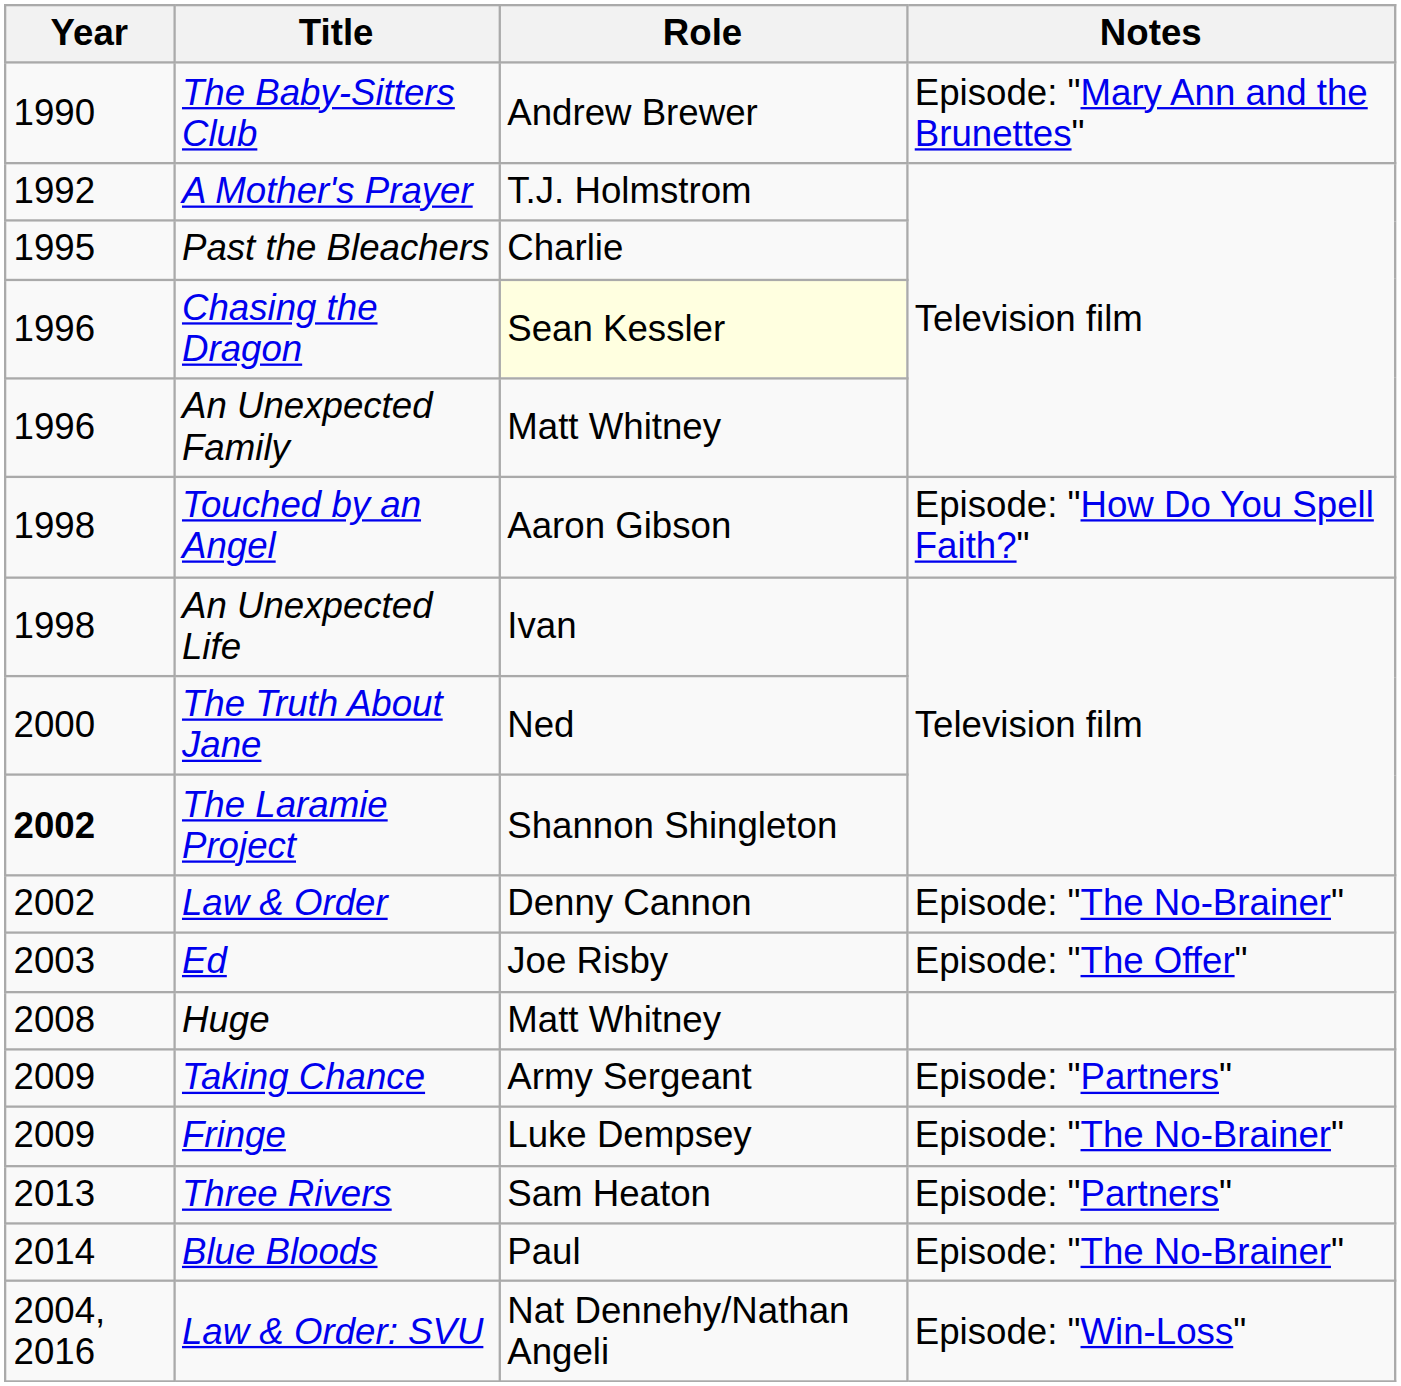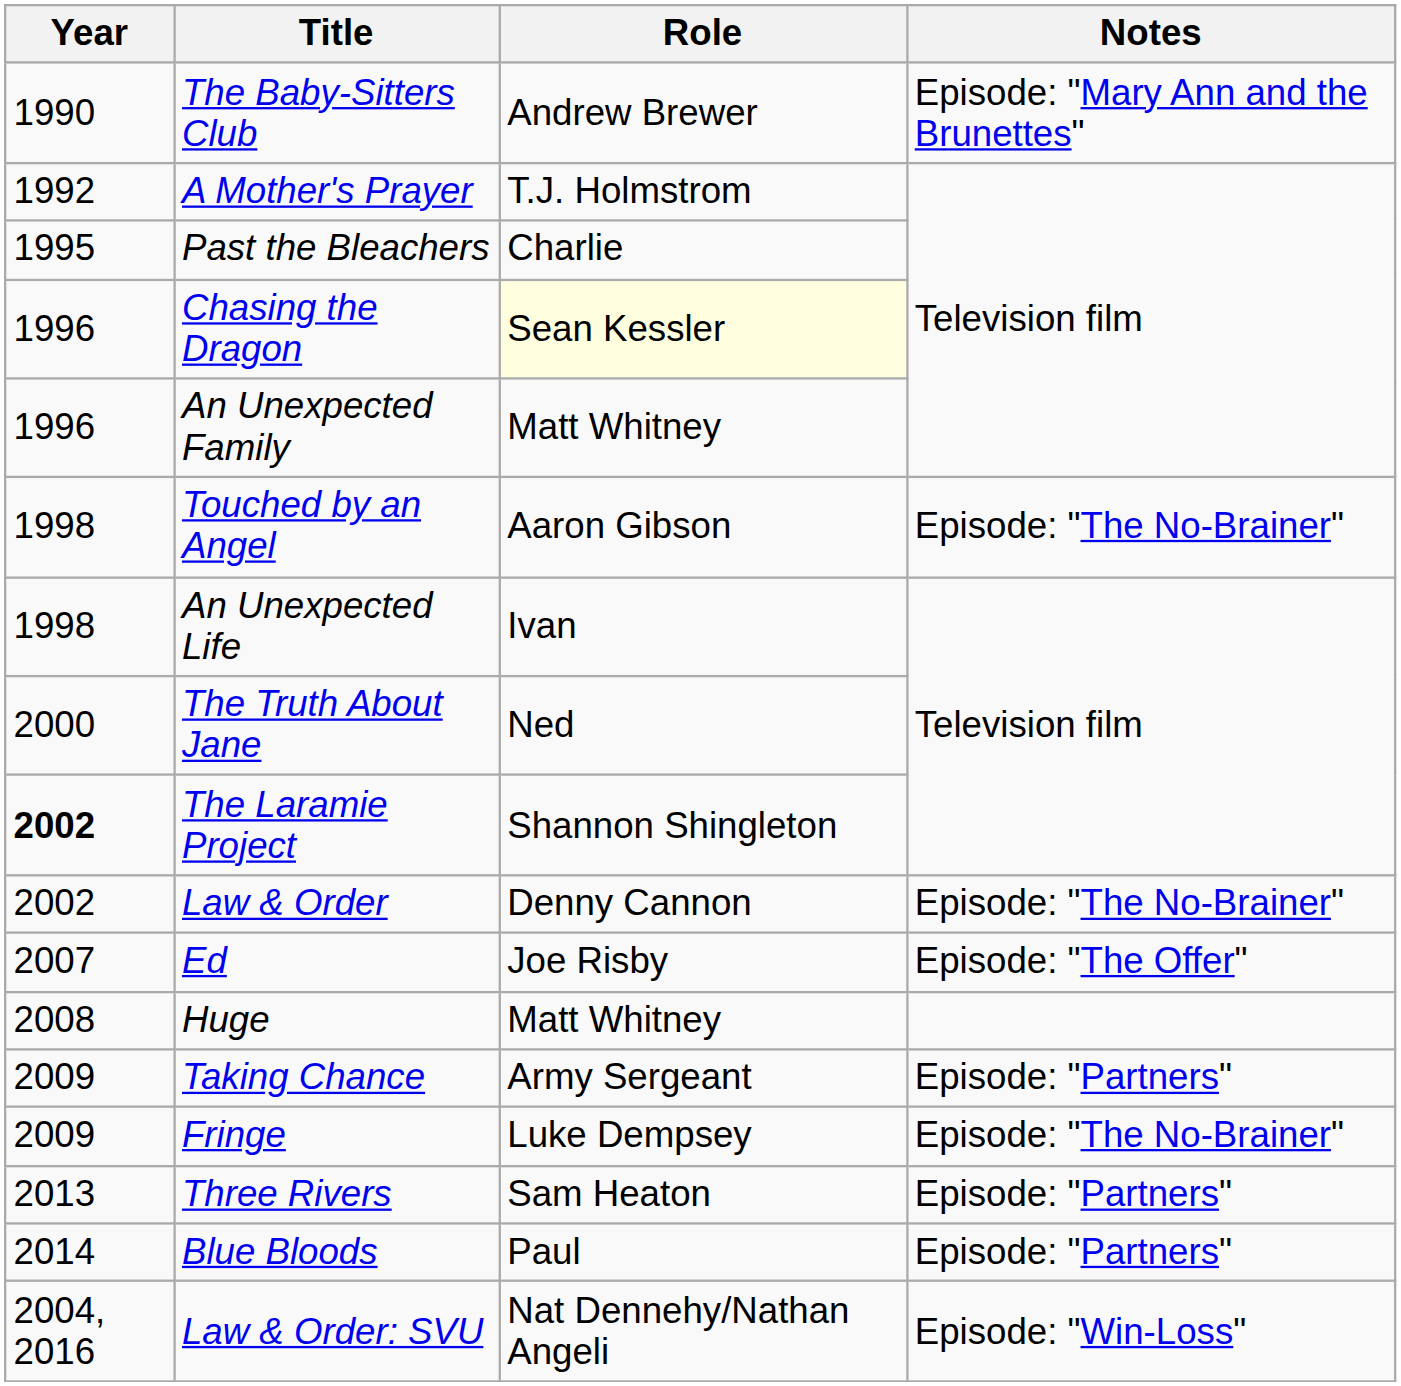Touched by an Angel | Notes: Episode: "How Do You Spell Faith?" -> Episode: "The No-Brainer"
Ed | Year: 2003 -> 2007
Blue Bloods | Notes: Episode: "The No-Brainer" -> Episode: "Partners"
